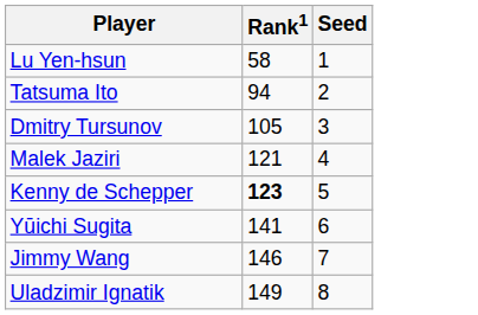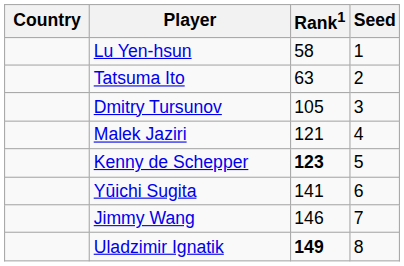+ column: Country
Tatsuma Ito | Rank1: 94 -> 63
Uladzimir Ignatik | Rank1: normal -> bold
